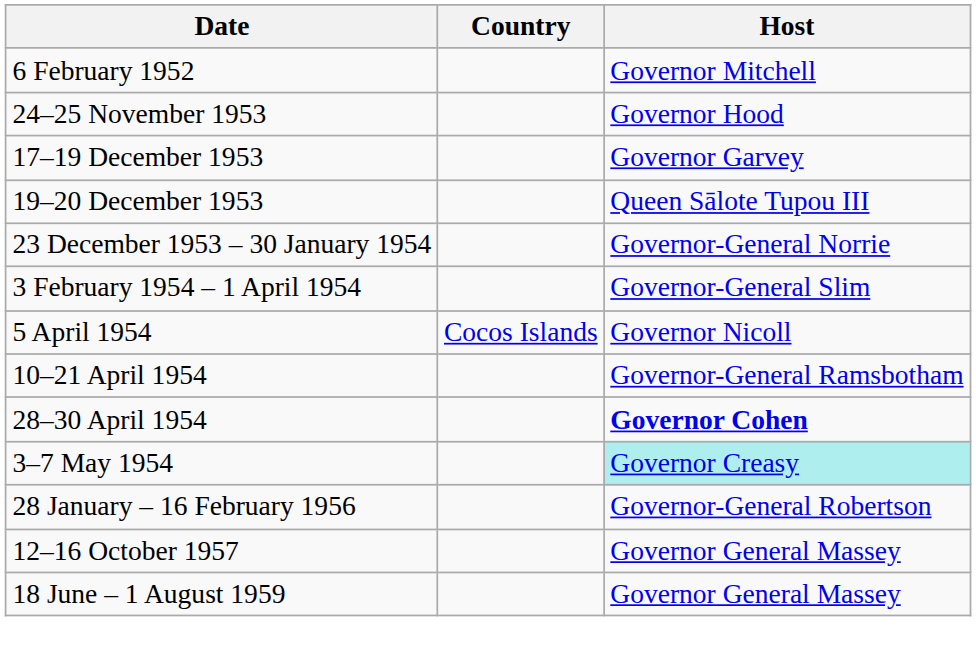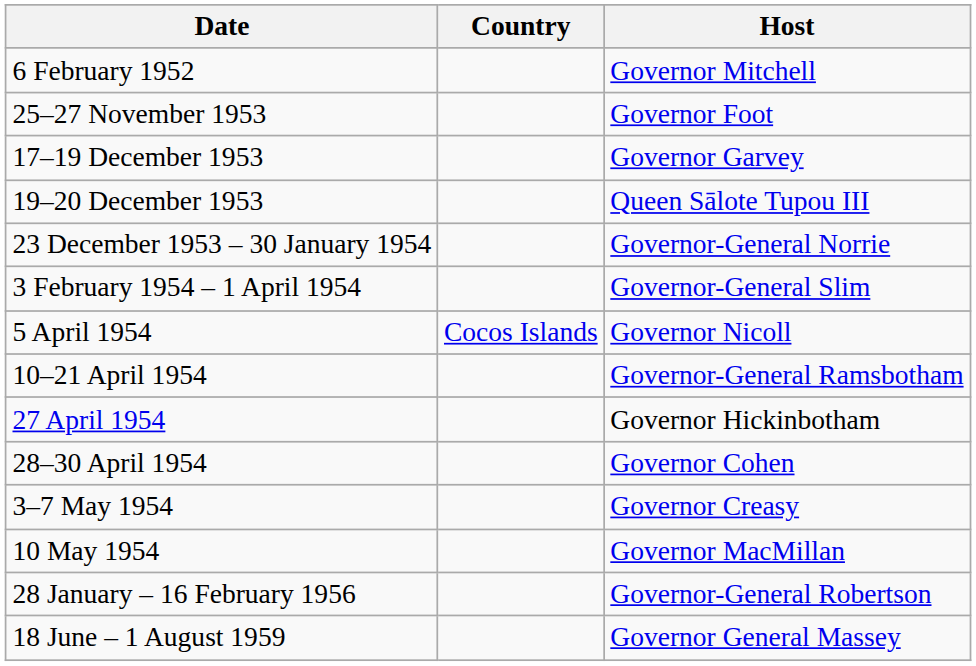- row: 24–25 November 1953 | Governor Hood
+ row: 25–27 November 1953 | Governor Foot
+ row: 27 April 1954 | Governor Hickinbotham
28–30 April 1954 | Host: bold -> normal
3–7 May 1954 | Host: paleturquoise background -> no background
+ row: 10 May 1954 | Governor MacMillan
- row: 12–16 October 1957 | Governor General Massey
